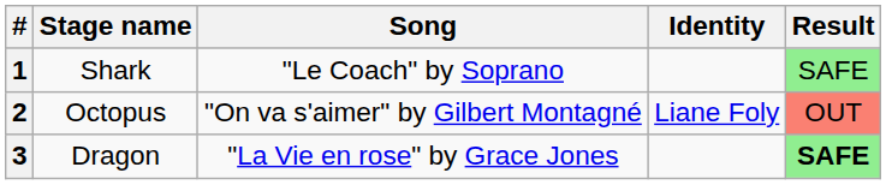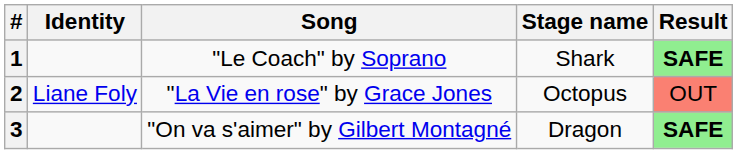columns swapped: Stage name <-> Identity
1 | Result: normal -> bold
2 | Song: "On va s'aimer" by Gilbert Montagné -> "La Vie en rose" by Grace Jones
3 | Song: "La Vie en rose" by Grace Jones -> "On va s'aimer" by Gilbert Montagné
